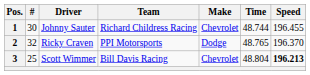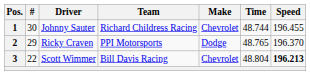2 | #: 32 -> 29
3 | #: 25 -> 22
